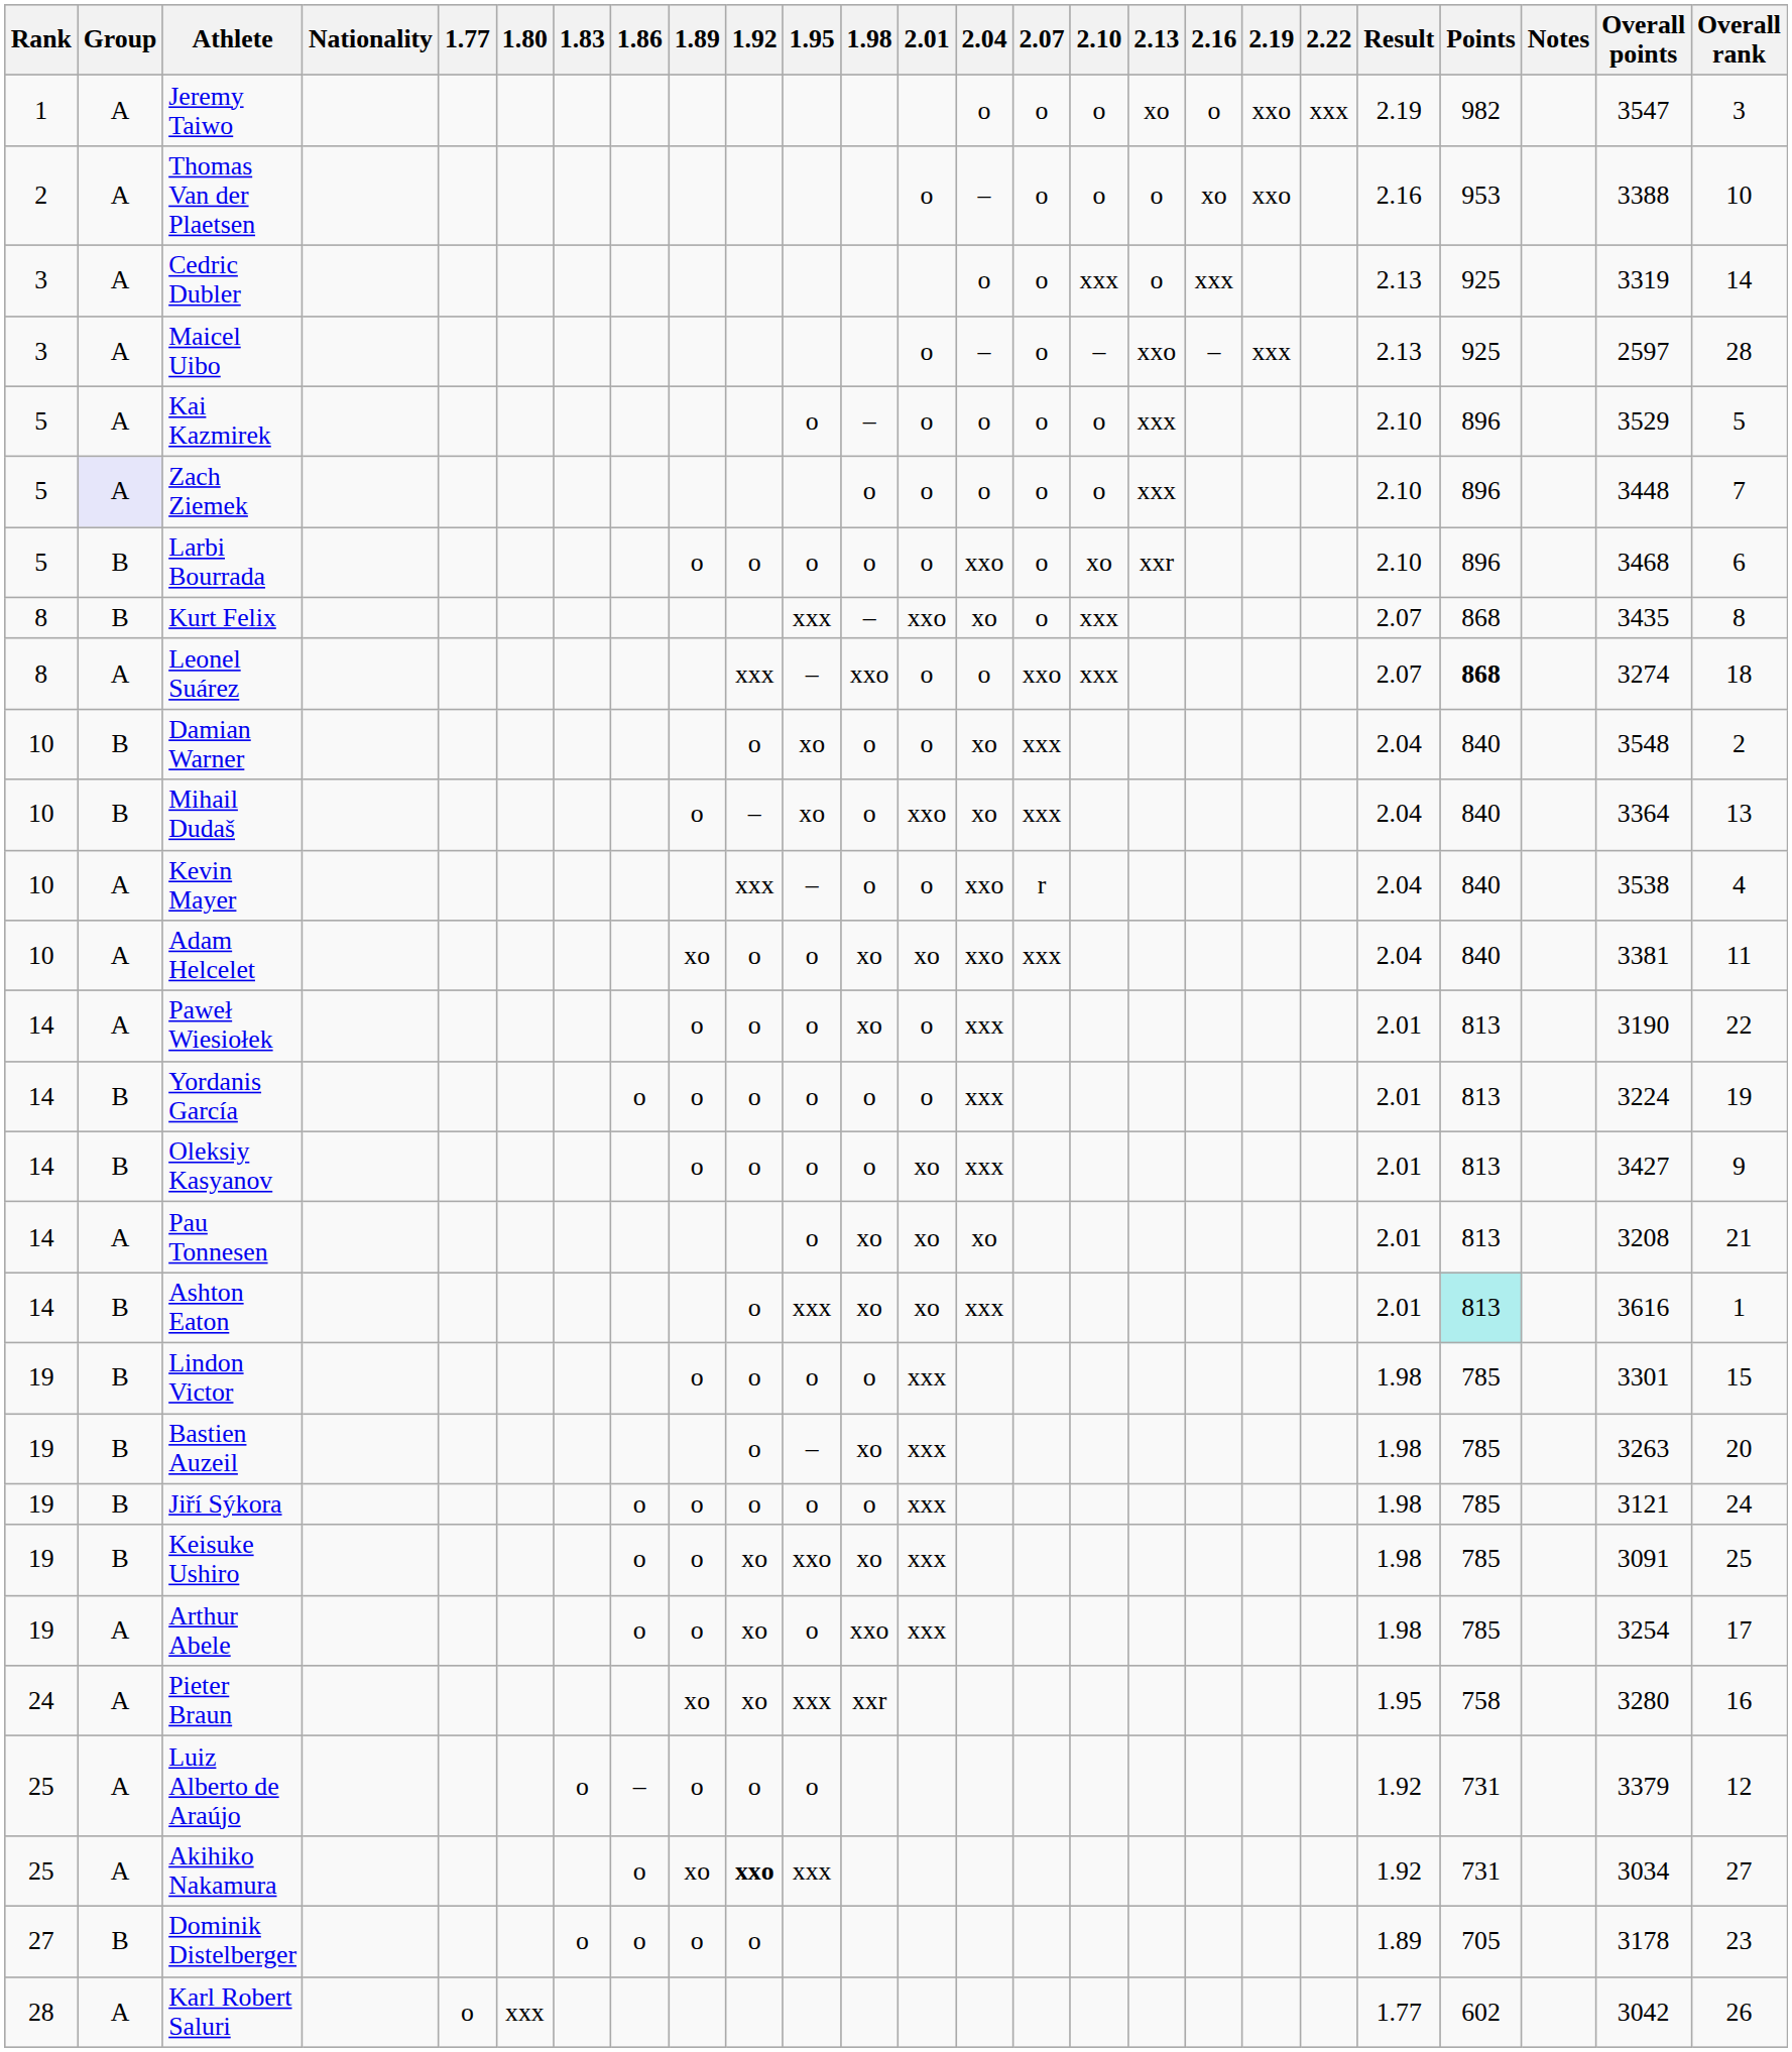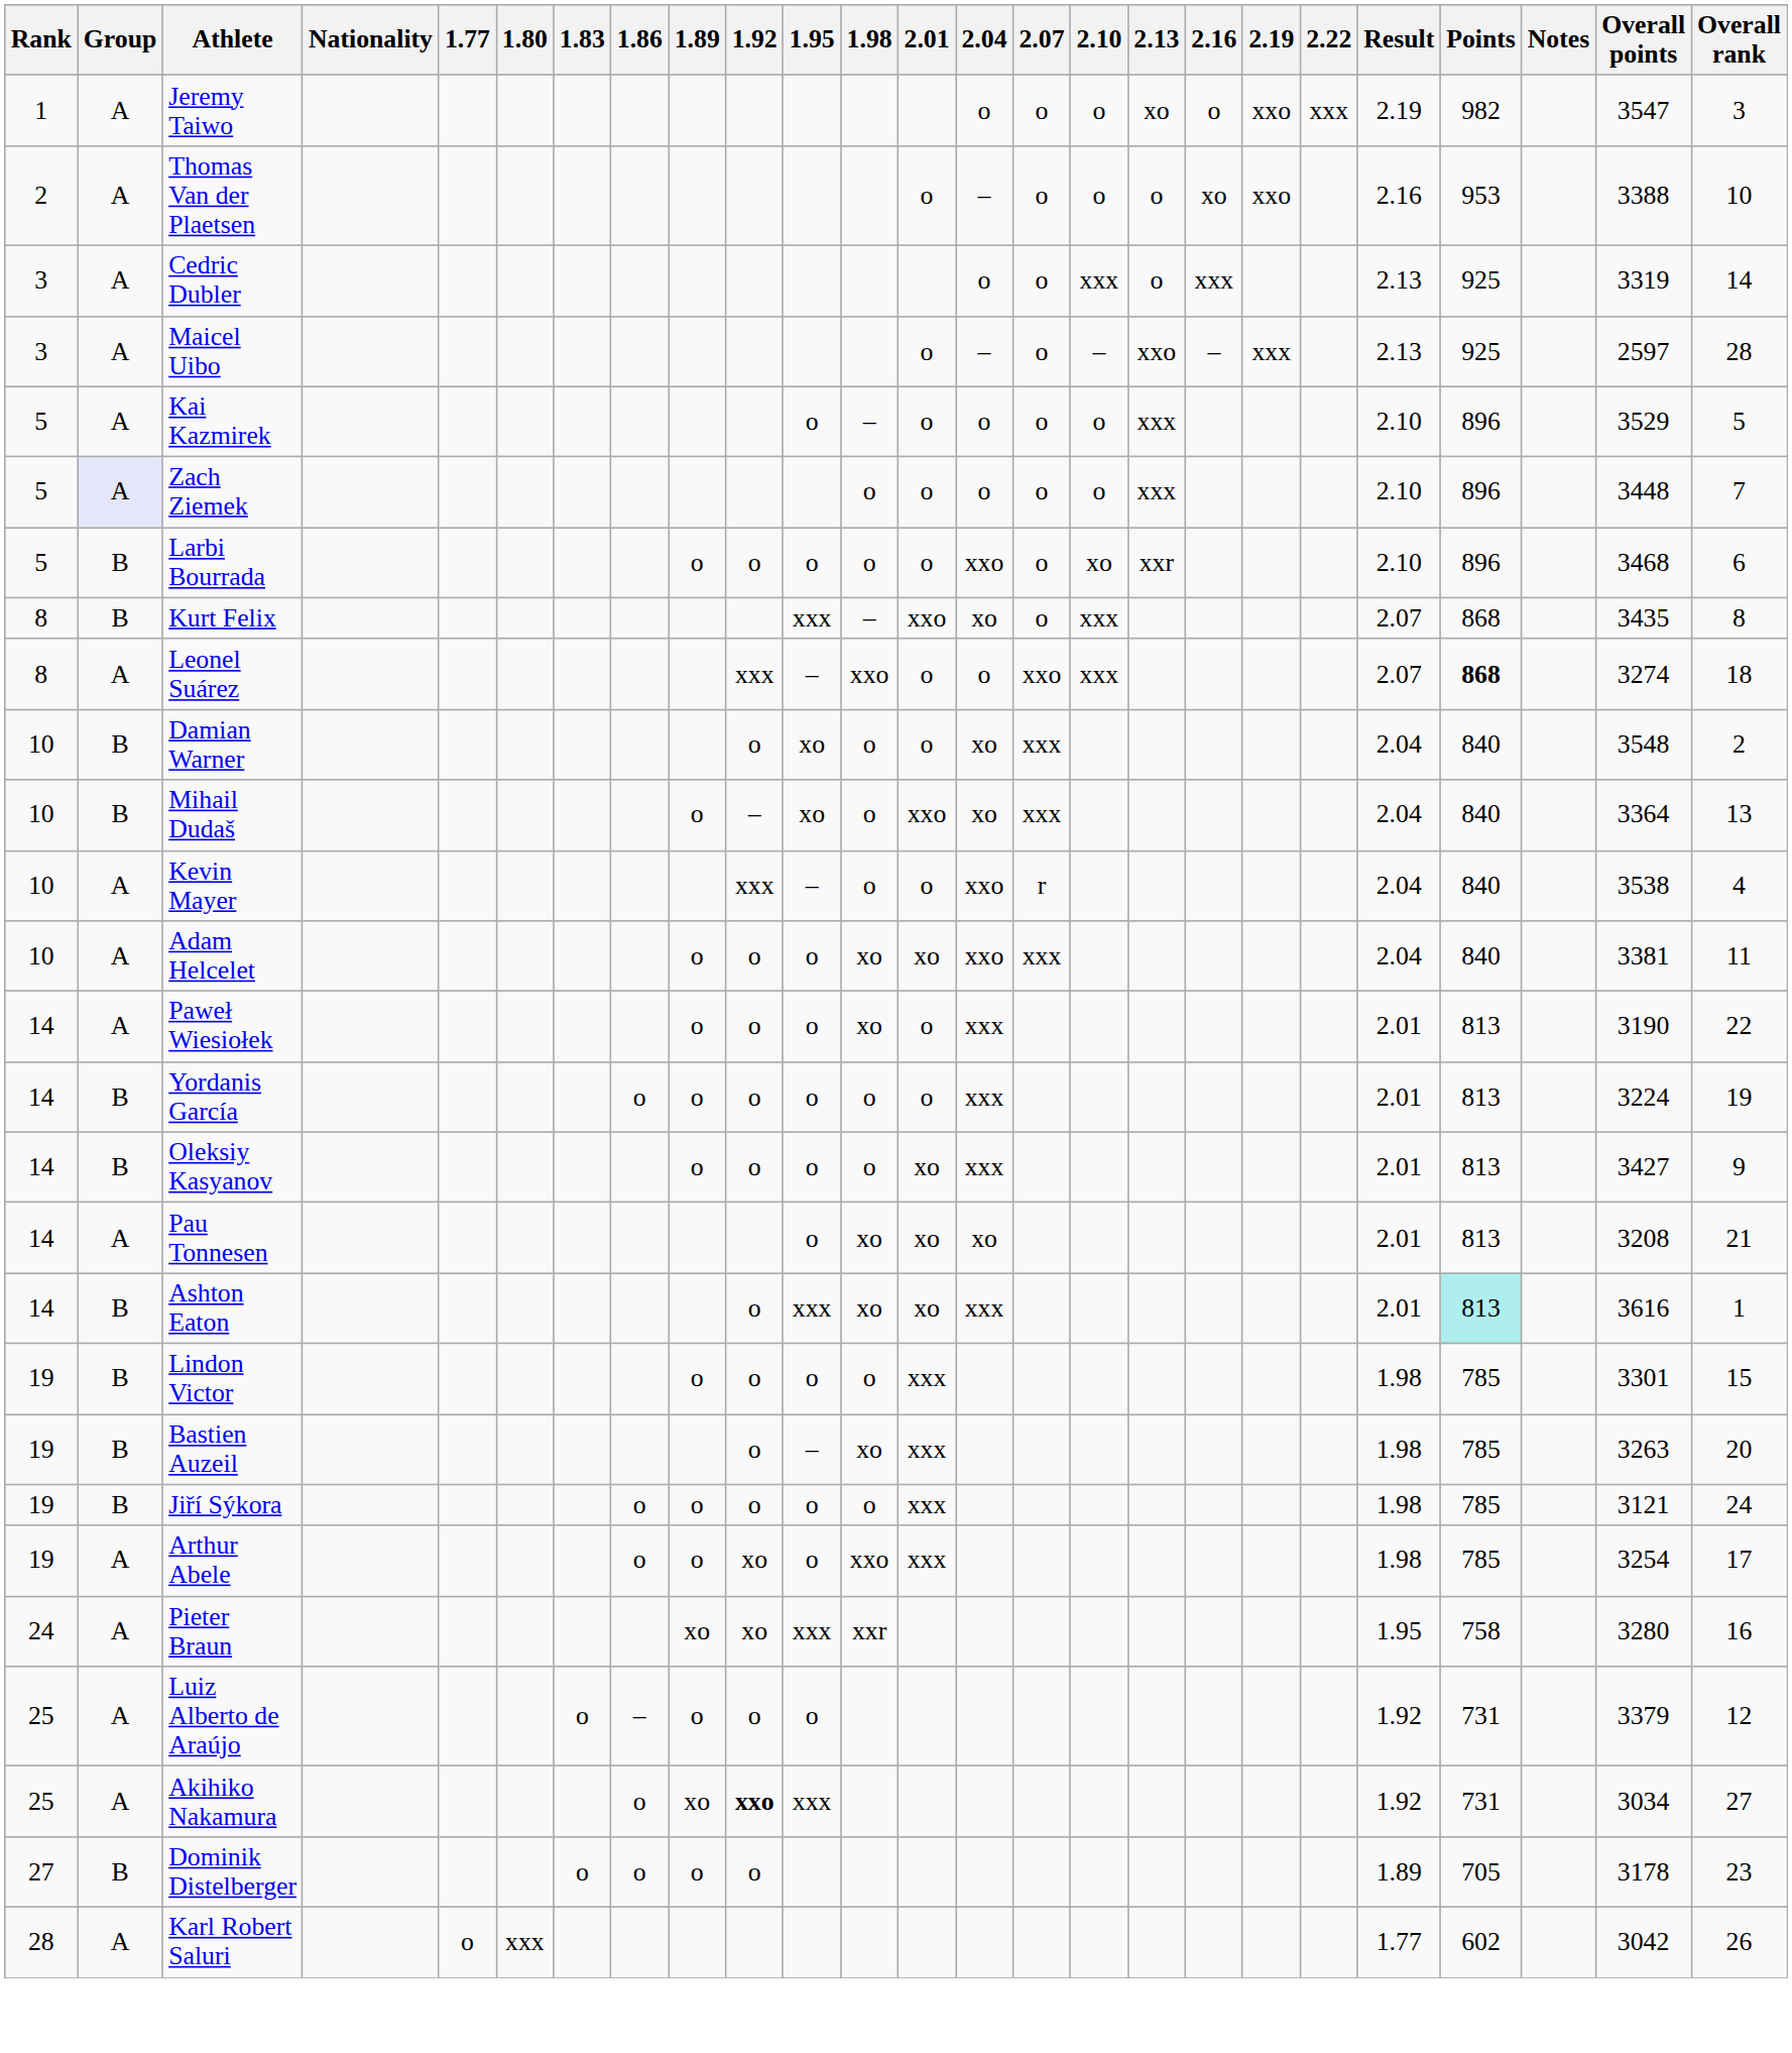Adam Helcelet | 1.89: xo -> o
- row: 19 | B | Keisuke Ushiro | o | o | xo | xxo | xo | xxx | 1.98 | 785 | 3091 | 25
